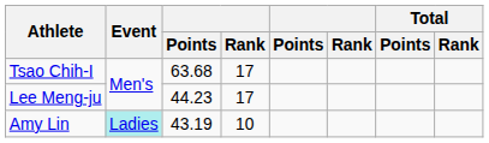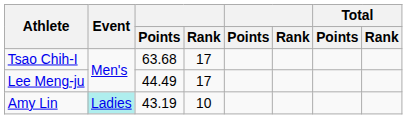Lee Meng-ju | column 3: 44.23 -> 44.49
